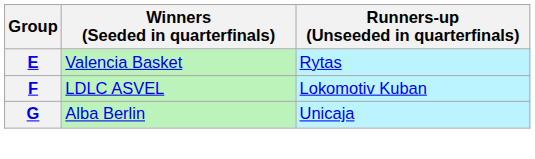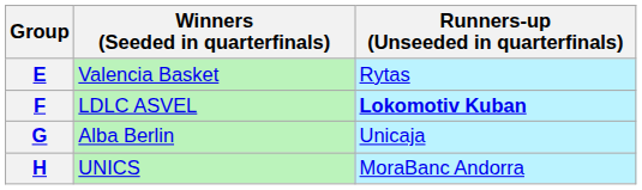F | Runners-up (Unseeded in quarterfinals): normal -> bold
+ row: H | UNICS | MoraBanc Andorra
